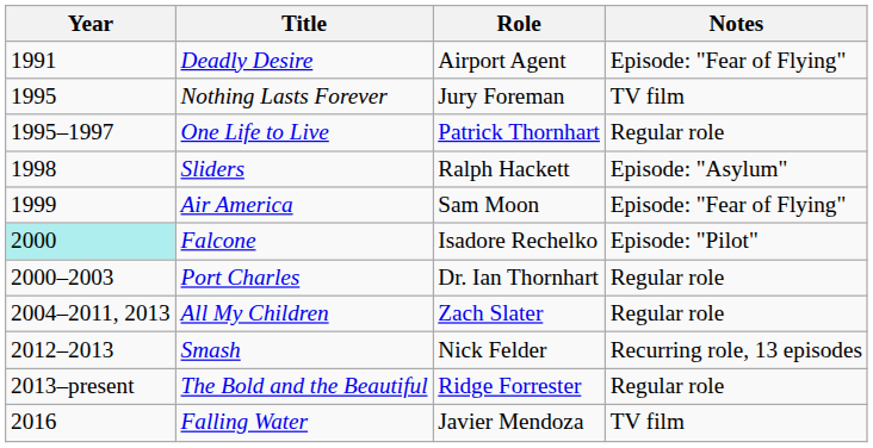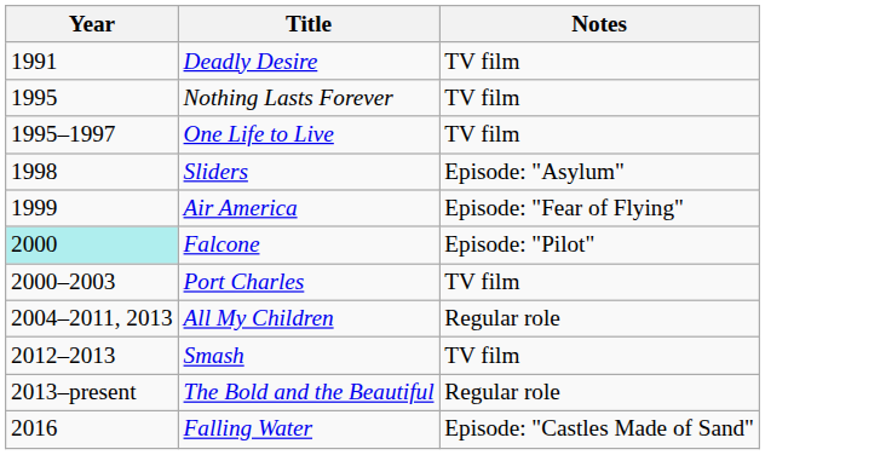- column: Role | Airport Agent | Jury Foreman | Patrick Thornhart | Ralph Hackett | Sam Moon | Isadore Rechelko | Dr. Ian Thornhart | Zach Slater | Nick Felder | Ridge Forrester | Javier Mendoza
Deadly Desire | Notes: Episode: "Fear of Flying" -> TV film
One Life to Live | Notes: Regular role -> TV film
Port Charles | Notes: Regular role -> TV film
Smash | Notes: Recurring role, 13 episodes -> TV film
Falling Water | Notes: TV film -> Episode: "Castles Made of Sand"
